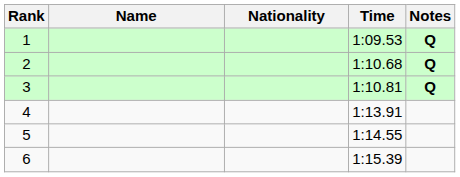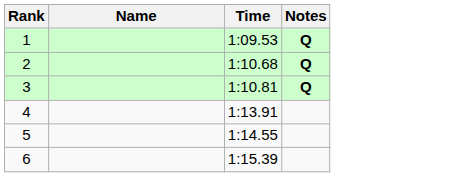- column: Nationality
